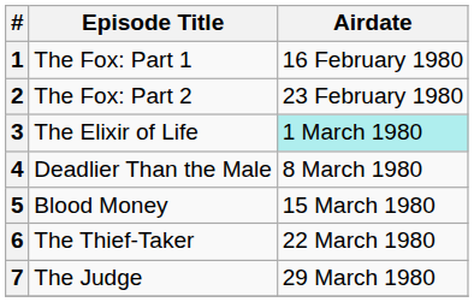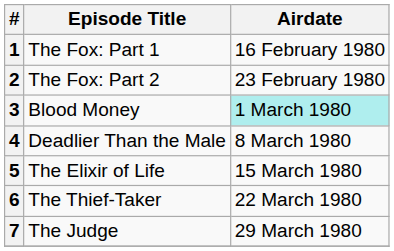3 | Episode Title: The Elixir of Life -> Blood Money
5 | Episode Title: Blood Money -> The Elixir of Life
